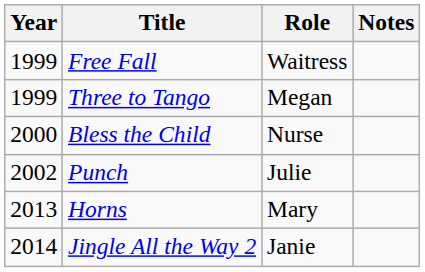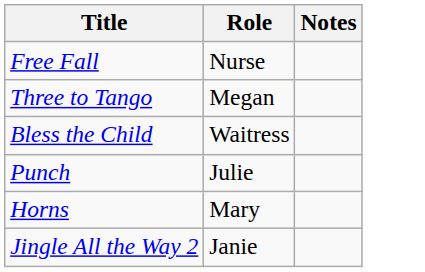- column: Year | 1999 | 1999 | 2000 | 2002 | 2013 | 2014
Free Fall | Role: Waitress -> Nurse
Bless the Child | Role: Nurse -> Waitress
